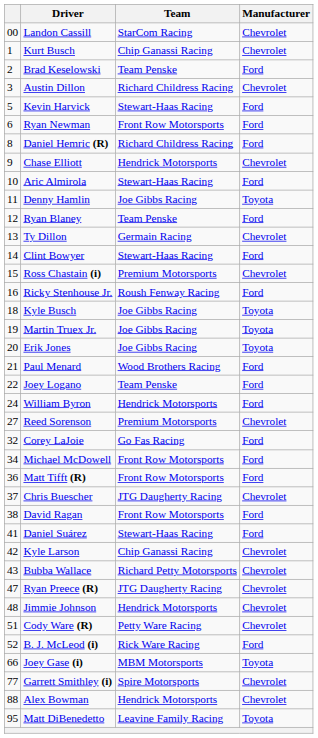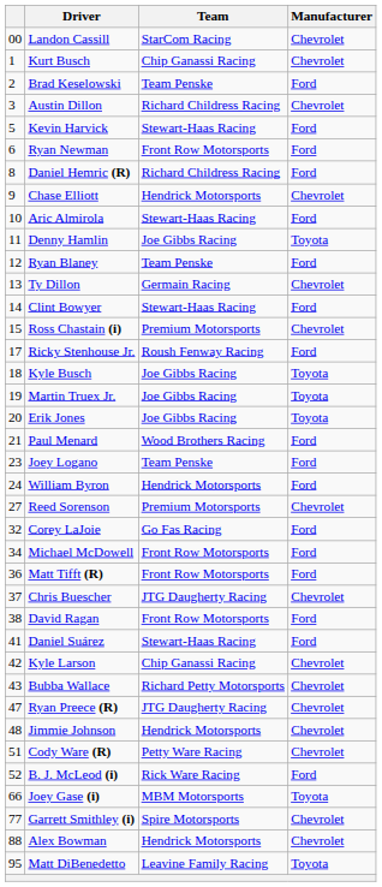Ricky Stenhouse Jr. | column 1: 16 -> 17
Joey Logano | column 1: 22 -> 23
